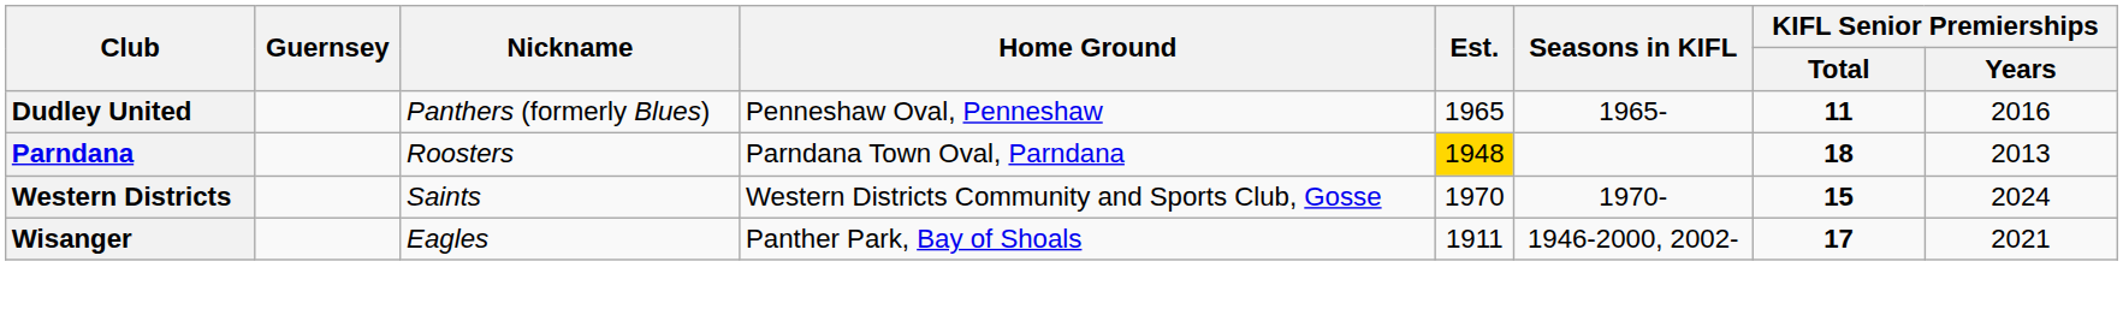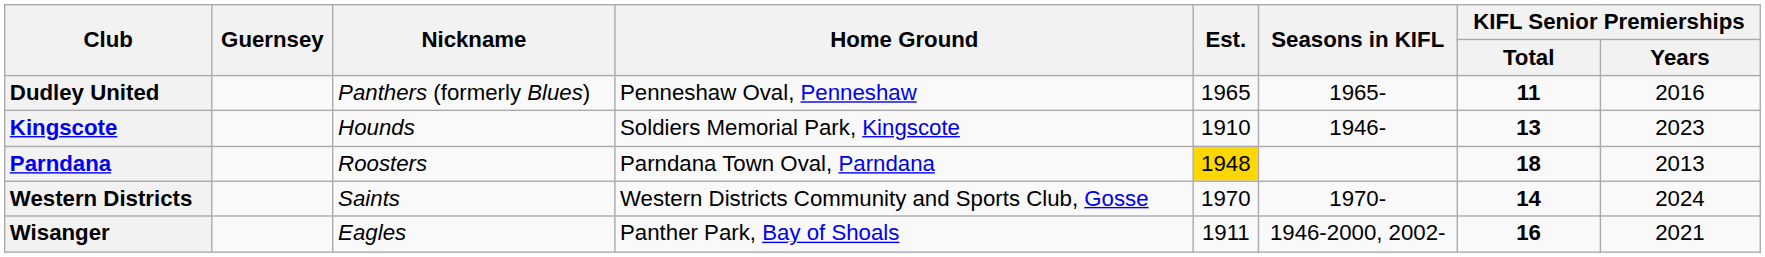+ row: Kingscote | Hounds | Soldiers Memorial Park, Kingscote | 1910 | 1946- | 13 | 2023
Western Districts | KIFL Senior Premierships / Total: 15 -> 14
Wisanger | KIFL Senior Premierships / Total: 17 -> 16
